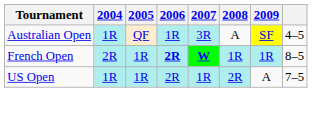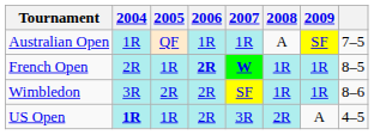Australian Open | 2007: 3R -> 1R
Australian Open | column 8: 4–5 -> 7–5
+ row: Wimbledon | 3R | 2R | 2R | SF | 1R | 1R | 8–6
US Open | 2004: normal -> bold
US Open | 2007: 1R -> 3R
US Open | column 8: 7–5 -> 4–5
